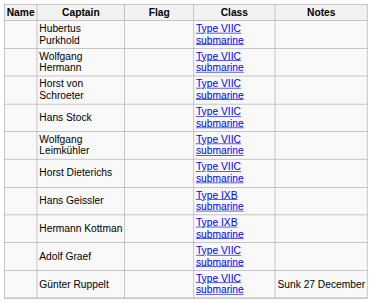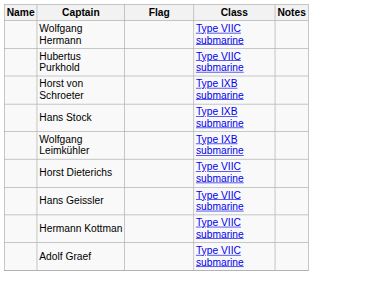rows swapped: Hubertus Purkhold <-> Wolfgang Hermann
Horst von Schroeter | Class: Type VIIC submarine -> Type IXB submarine
Hans Stock | Class: Type VIIC submarine -> Type IXB submarine
Wolfgang Leimkühler | Class: Type VIIC submarine -> Type IXB submarine
Hans Geissler | Class: Type IXB submarine -> Type VIIC submarine
Hermann Kottman | Class: Type IXB submarine -> Type VIIC submarine
- row: Günter Ruppelt | Type VIIC submarine | Sunk 27 December
